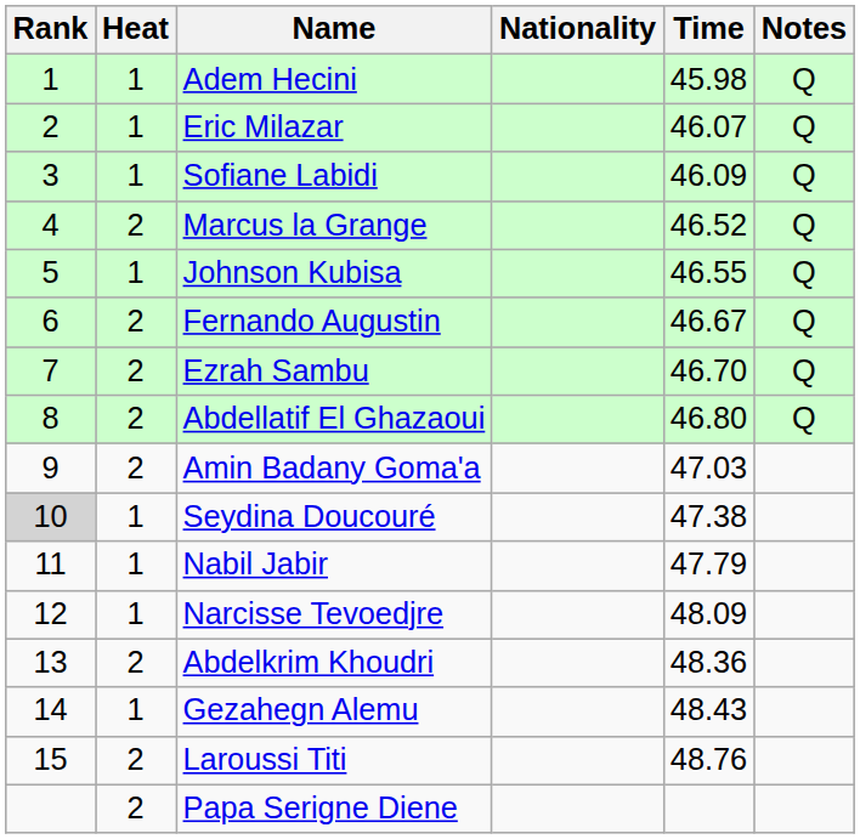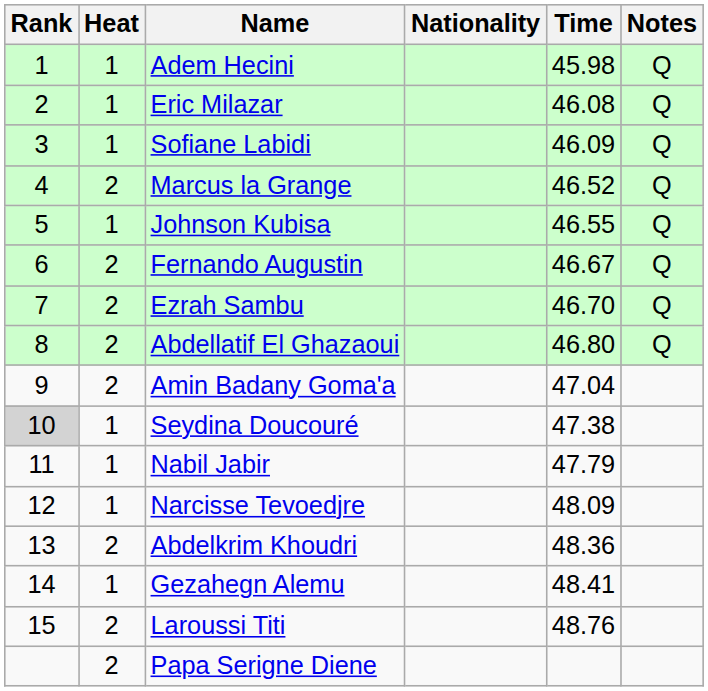Eric Milazar | Time: 46.07 -> 46.08
Amin Badany Goma'a | Time: 47.03 -> 47.04
Gezahegn Alemu | Time: 48.43 -> 48.41
